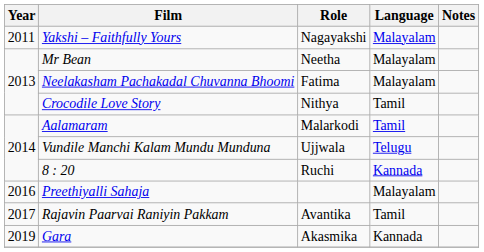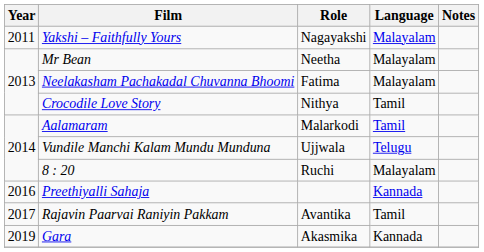8 : 20 | Language: Kannada -> Malayalam
Preethiyalli Sahaja | Language: Malayalam -> Kannada
